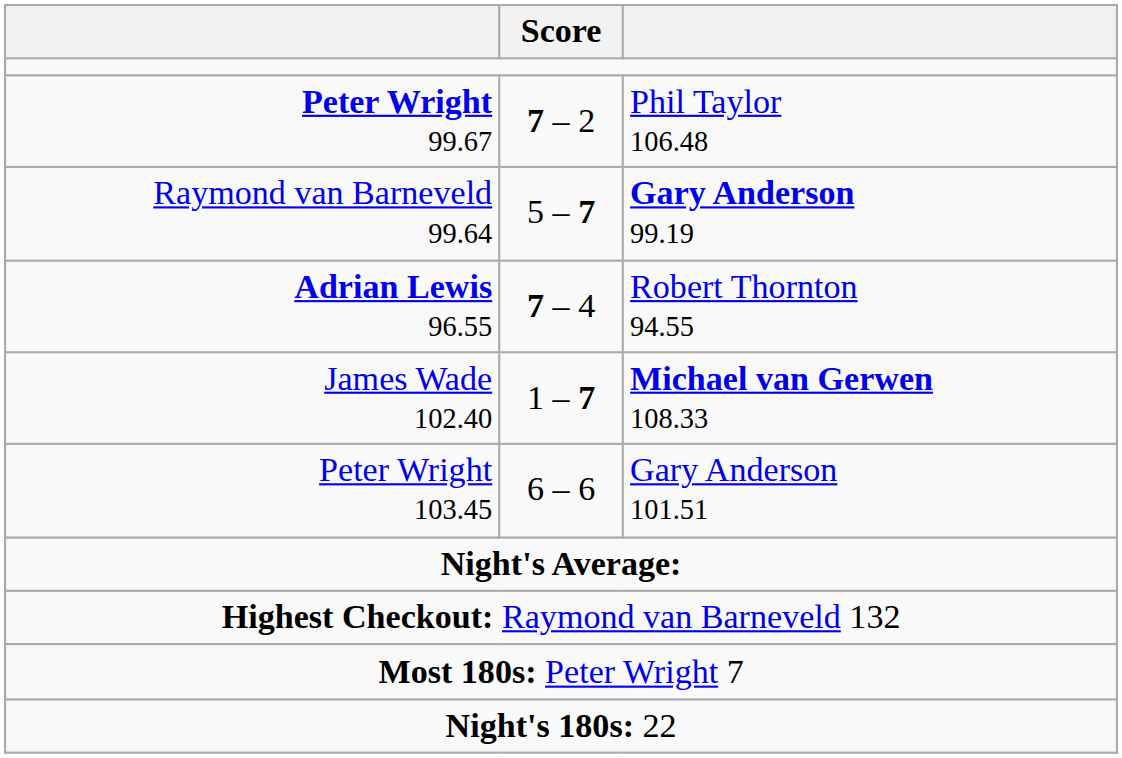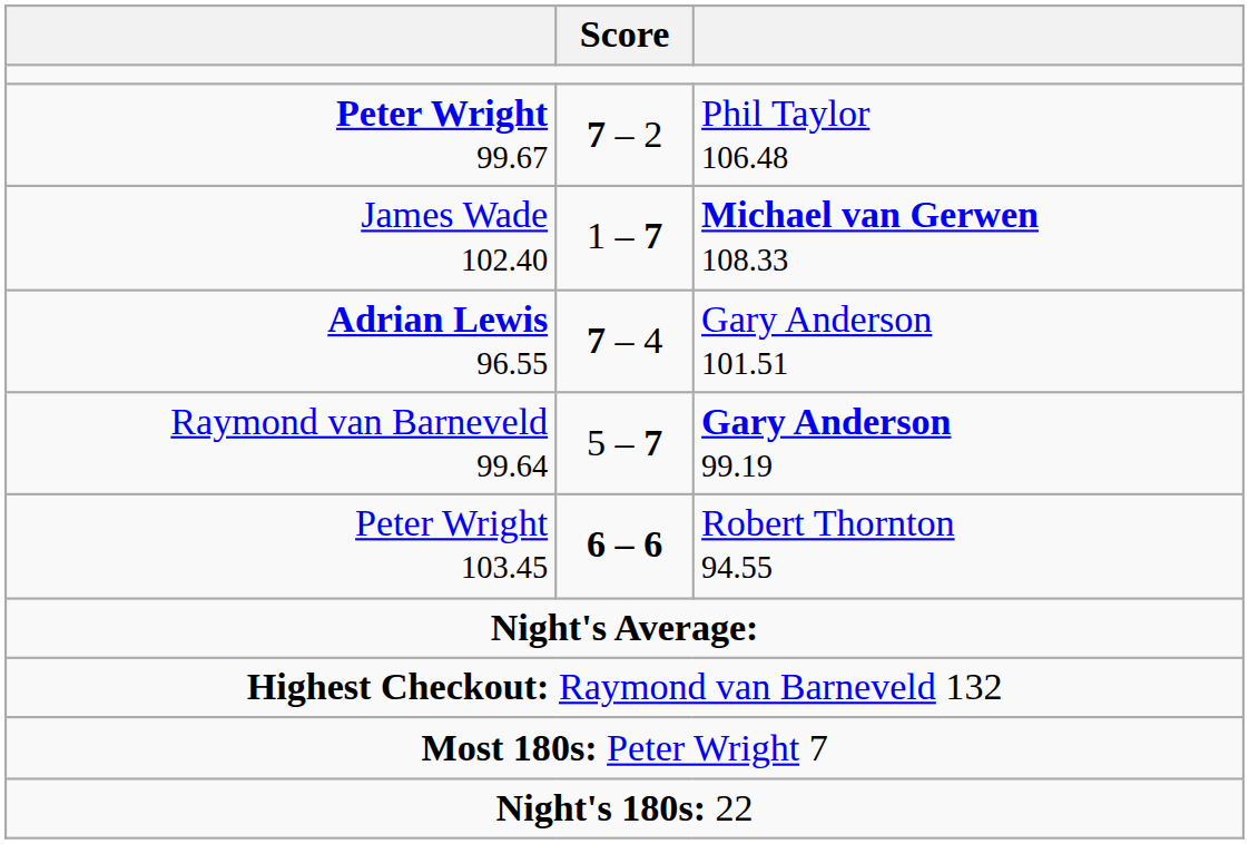rows swapped: Raymond van Barneveld 99.64 <-> James Wade 102.40
Adrian Lewis 96.55 | column 3: Robert Thornton 94.55 -> Gary Anderson 101.51
Peter Wright 103.45 | Score: normal -> bold
Peter Wright 103.45 | column 3: Gary Anderson 101.51 -> Robert Thornton 94.55
